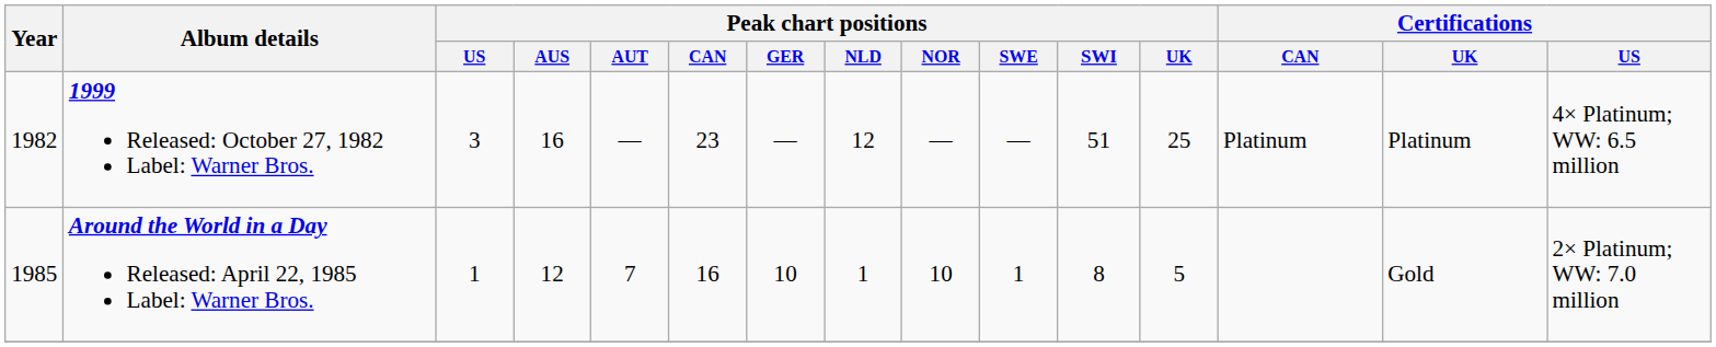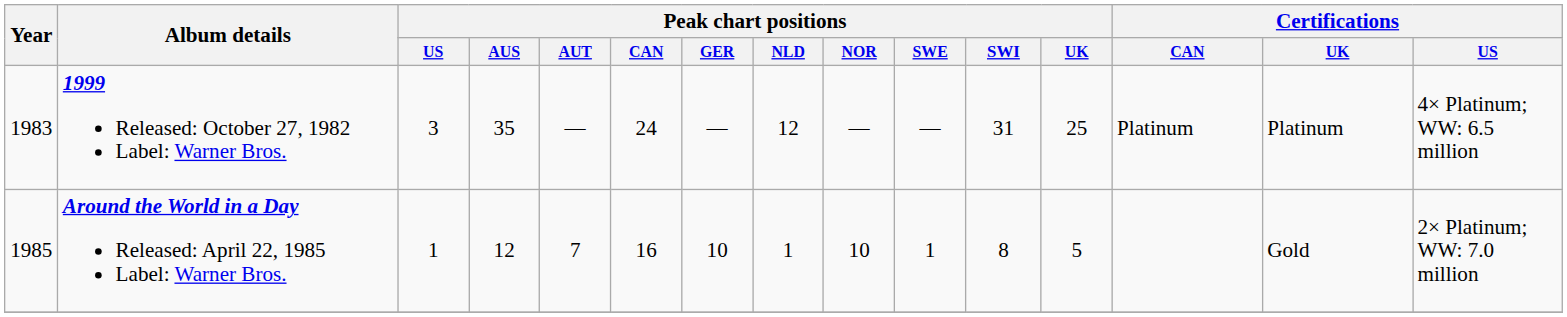1999 Released: October 27, 1982 Label: Warner Bros. | Year: 1982 -> 1983
1999 Released: October 27, 1982 Label: Warner Bros. | Peak chart positions / AUS: 16 -> 35
1999 Released: October 27, 1982 Label: Warner Bros. | Peak chart positions / CAN: 23 -> 24
1999 Released: October 27, 1982 Label: Warner Bros. | Peak chart positions / SWI: 51 -> 31
